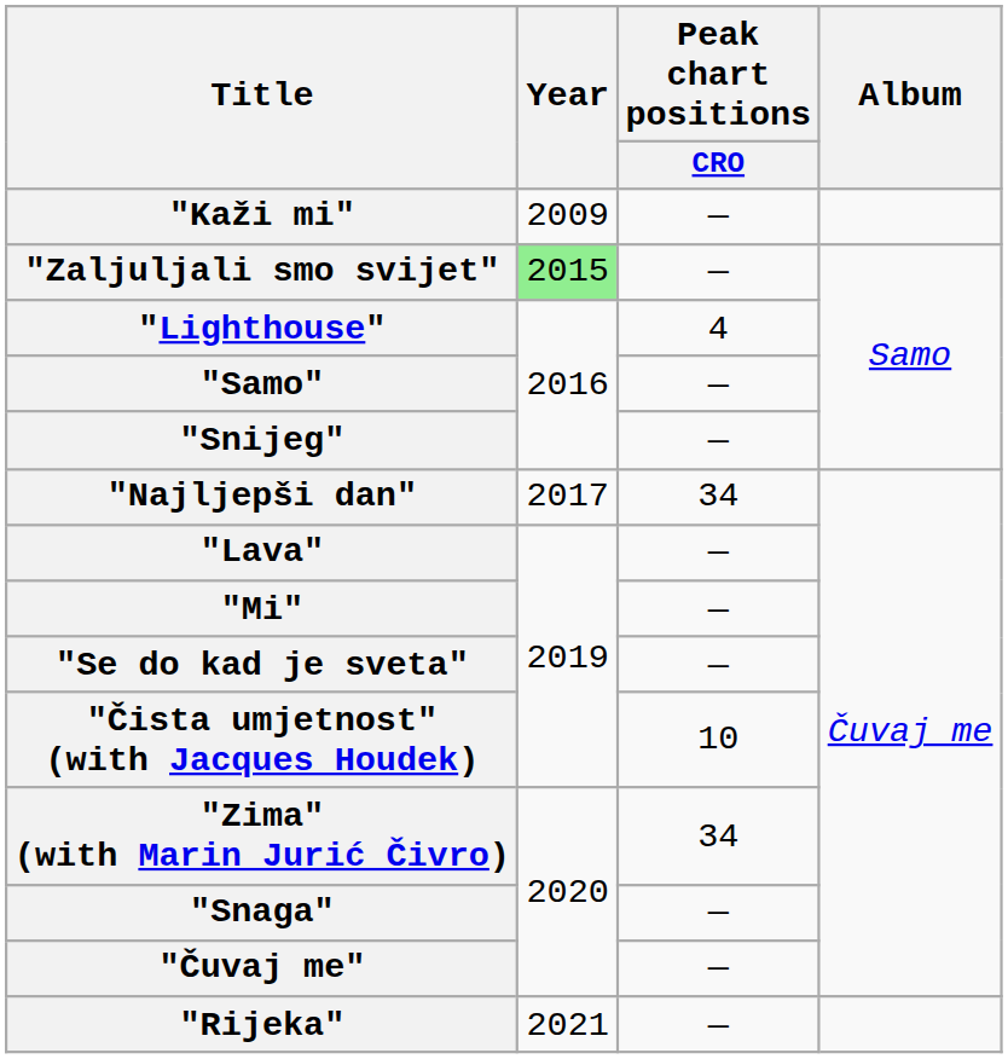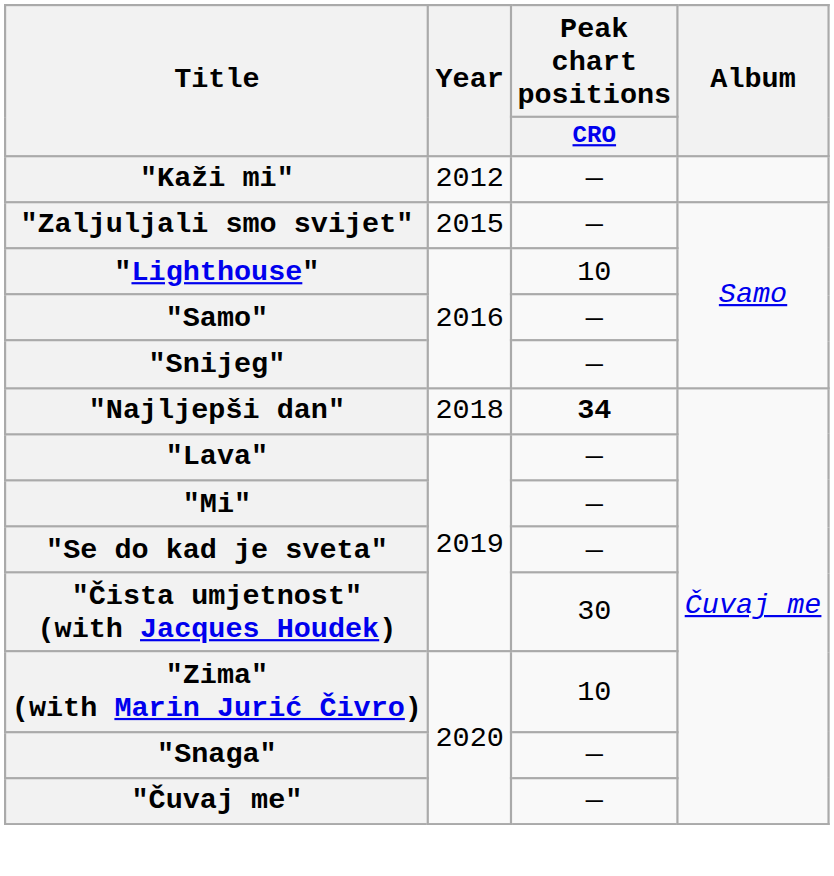"Kaži mi" | Year: 2009 -> 2012
"Zaljuljali smo svijet" | Year: lightgreen background -> no background
"Lighthouse" | Peak chart positions / CRO: 4 -> 10
"Najljepši dan" | Year: 2017 -> 2018
"Najljepši dan" | Peak chart positions / CRO: normal -> bold
"Čista umjetnost" (with Jacques Houdek) | Peak chart positions / CRO: 10 -> 30
"Zima" (with Marin Jurić Čivro) | Peak chart positions / CRO: 34 -> 10
- row: "Rijeka" | 2021 | —
